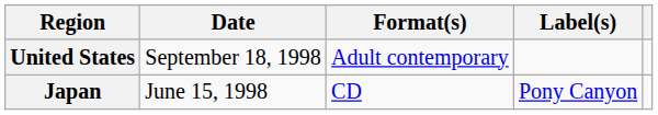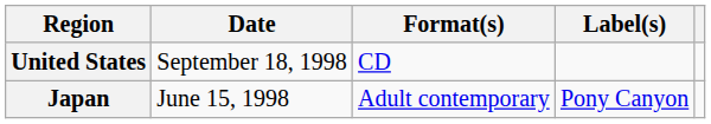United States | Format(s): Adult contemporary -> CD
Japan | Format(s): CD -> Adult contemporary
